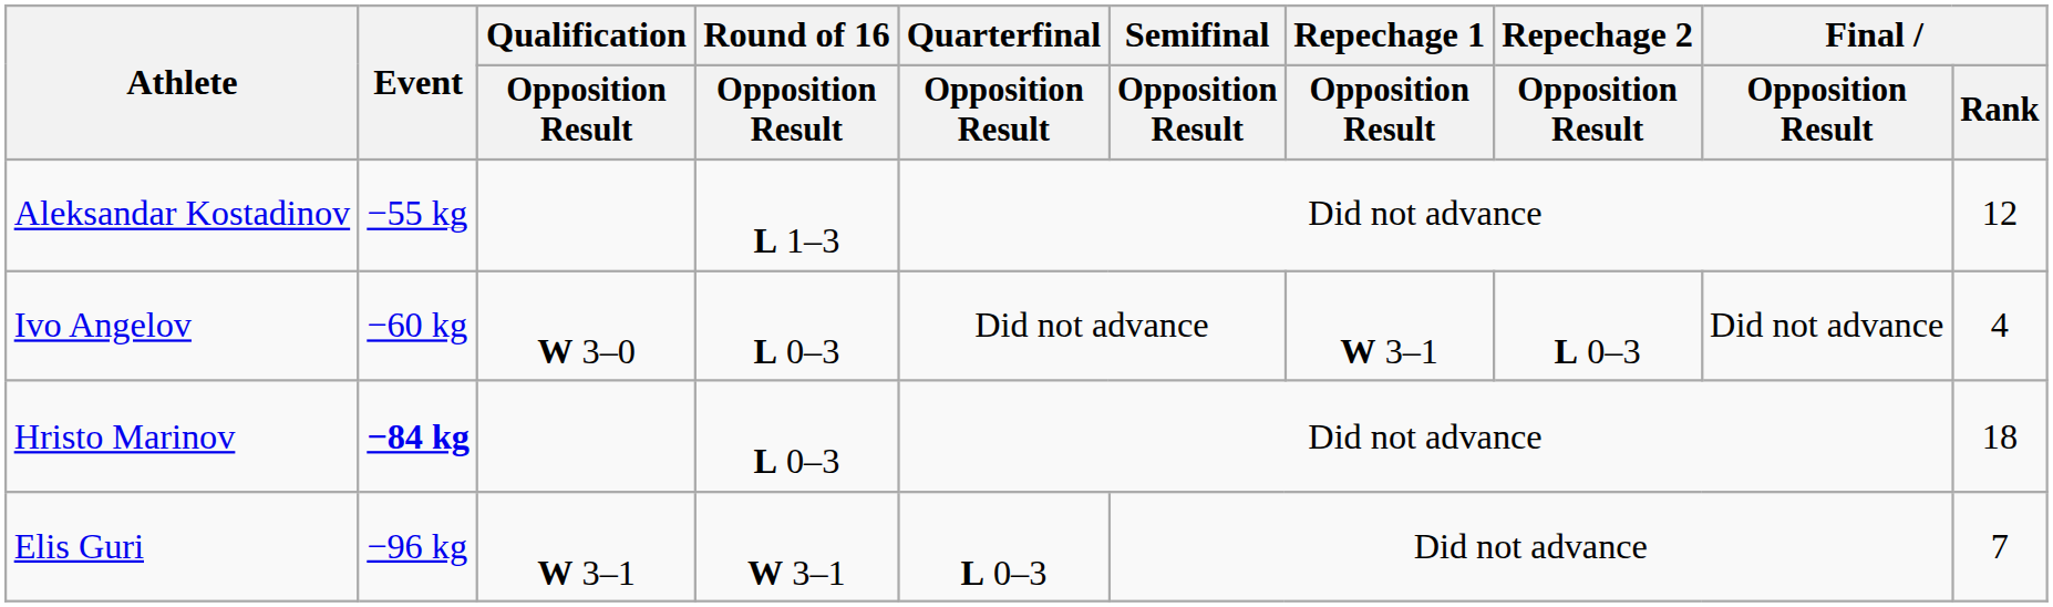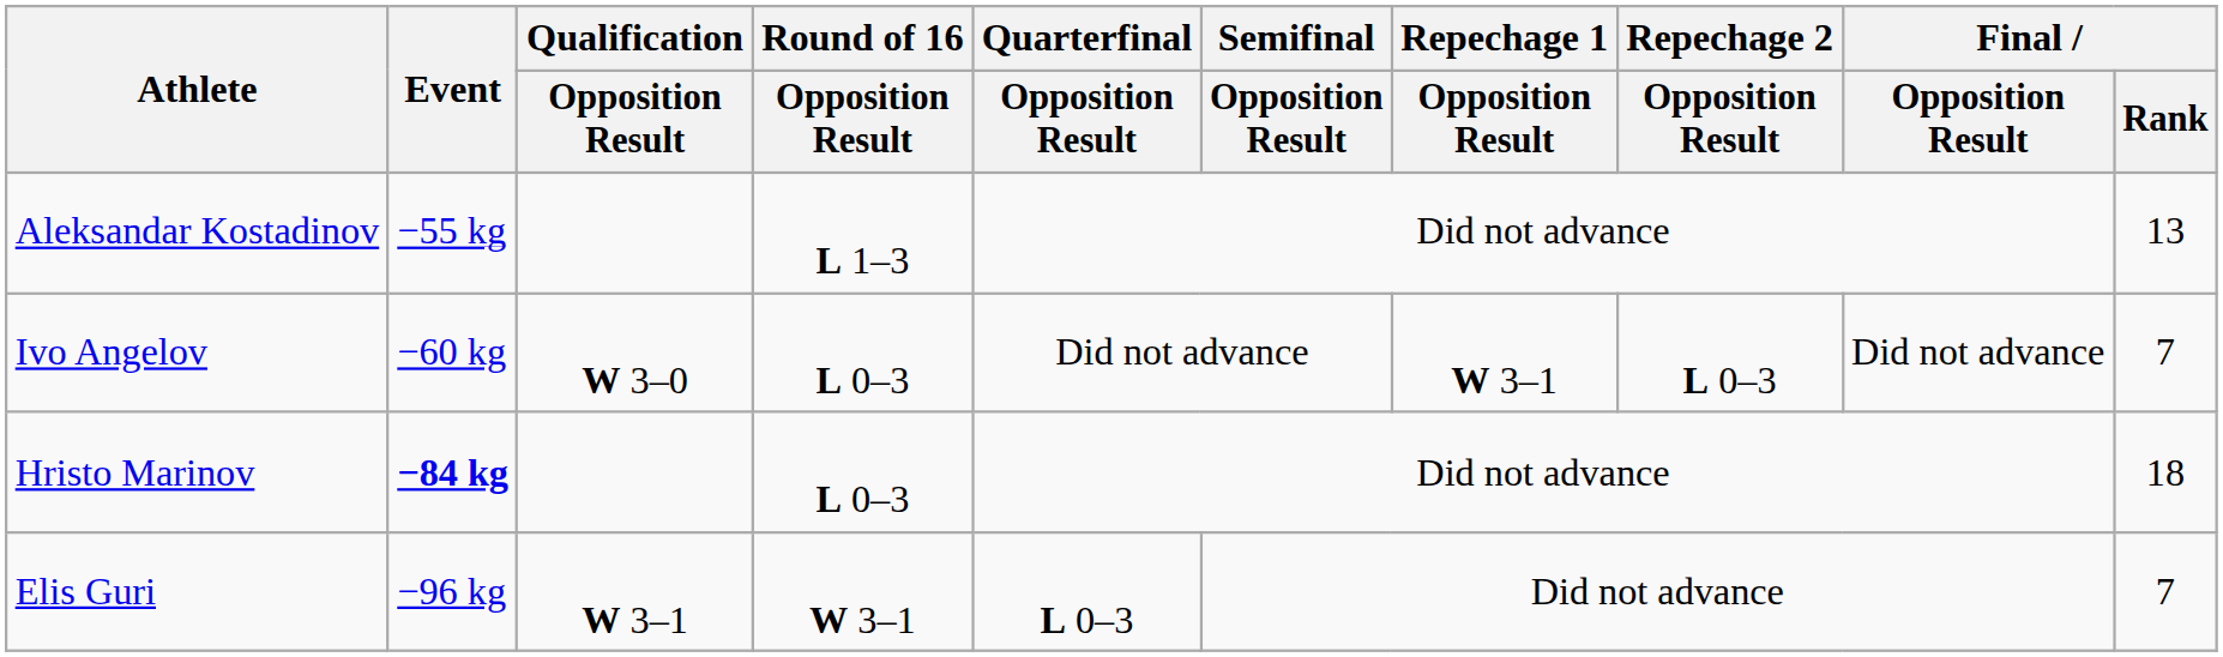Aleksandar Kostadinov | Final / Rank: 12 -> 13
Ivo Angelov | Final / Rank: 4 -> 7
